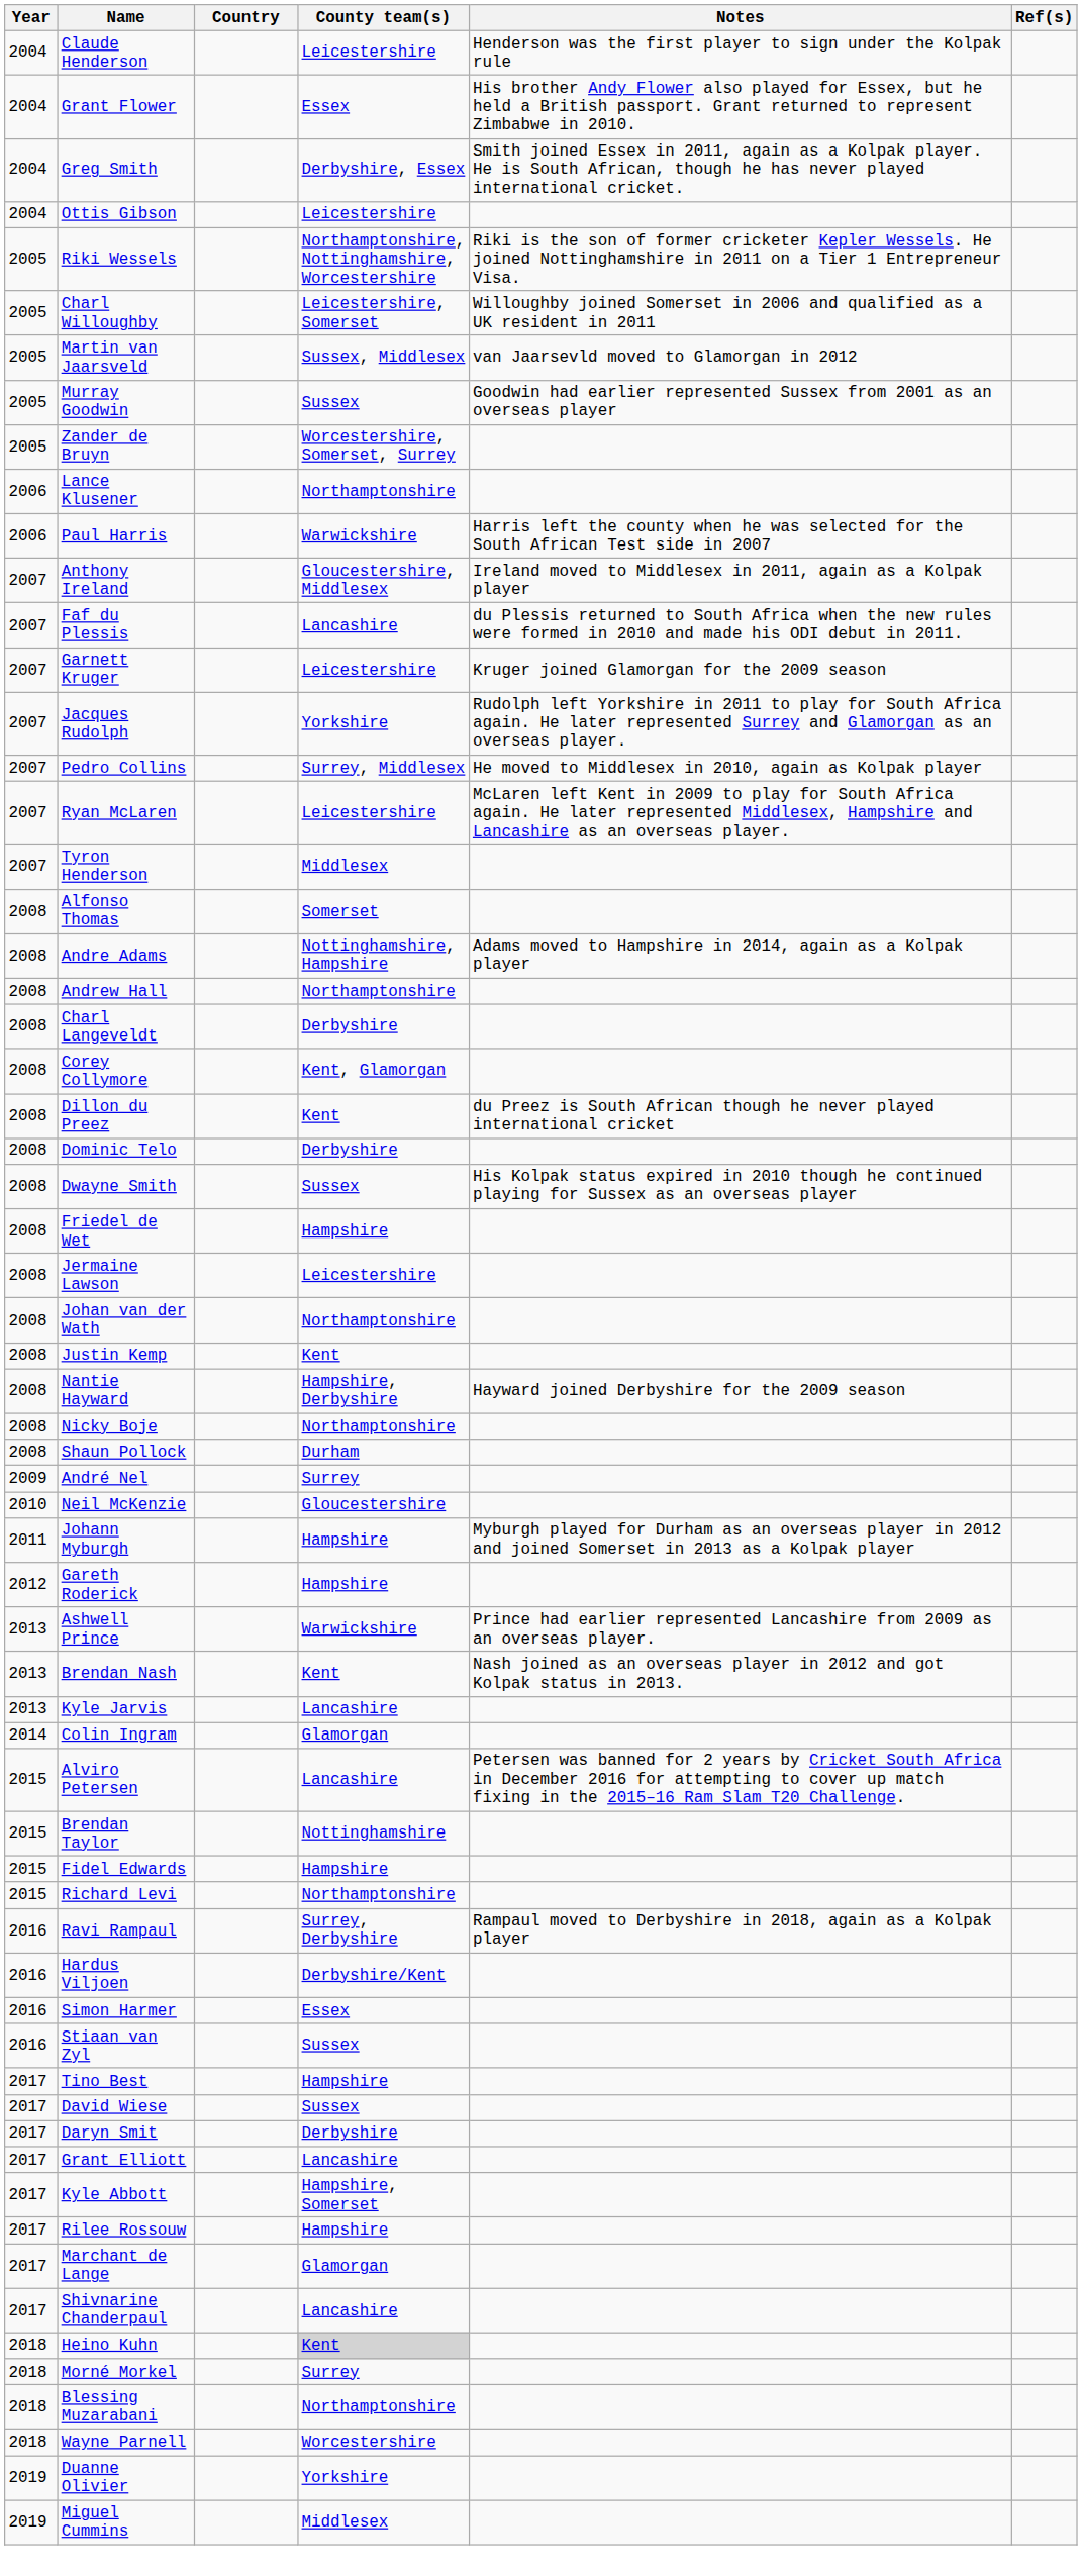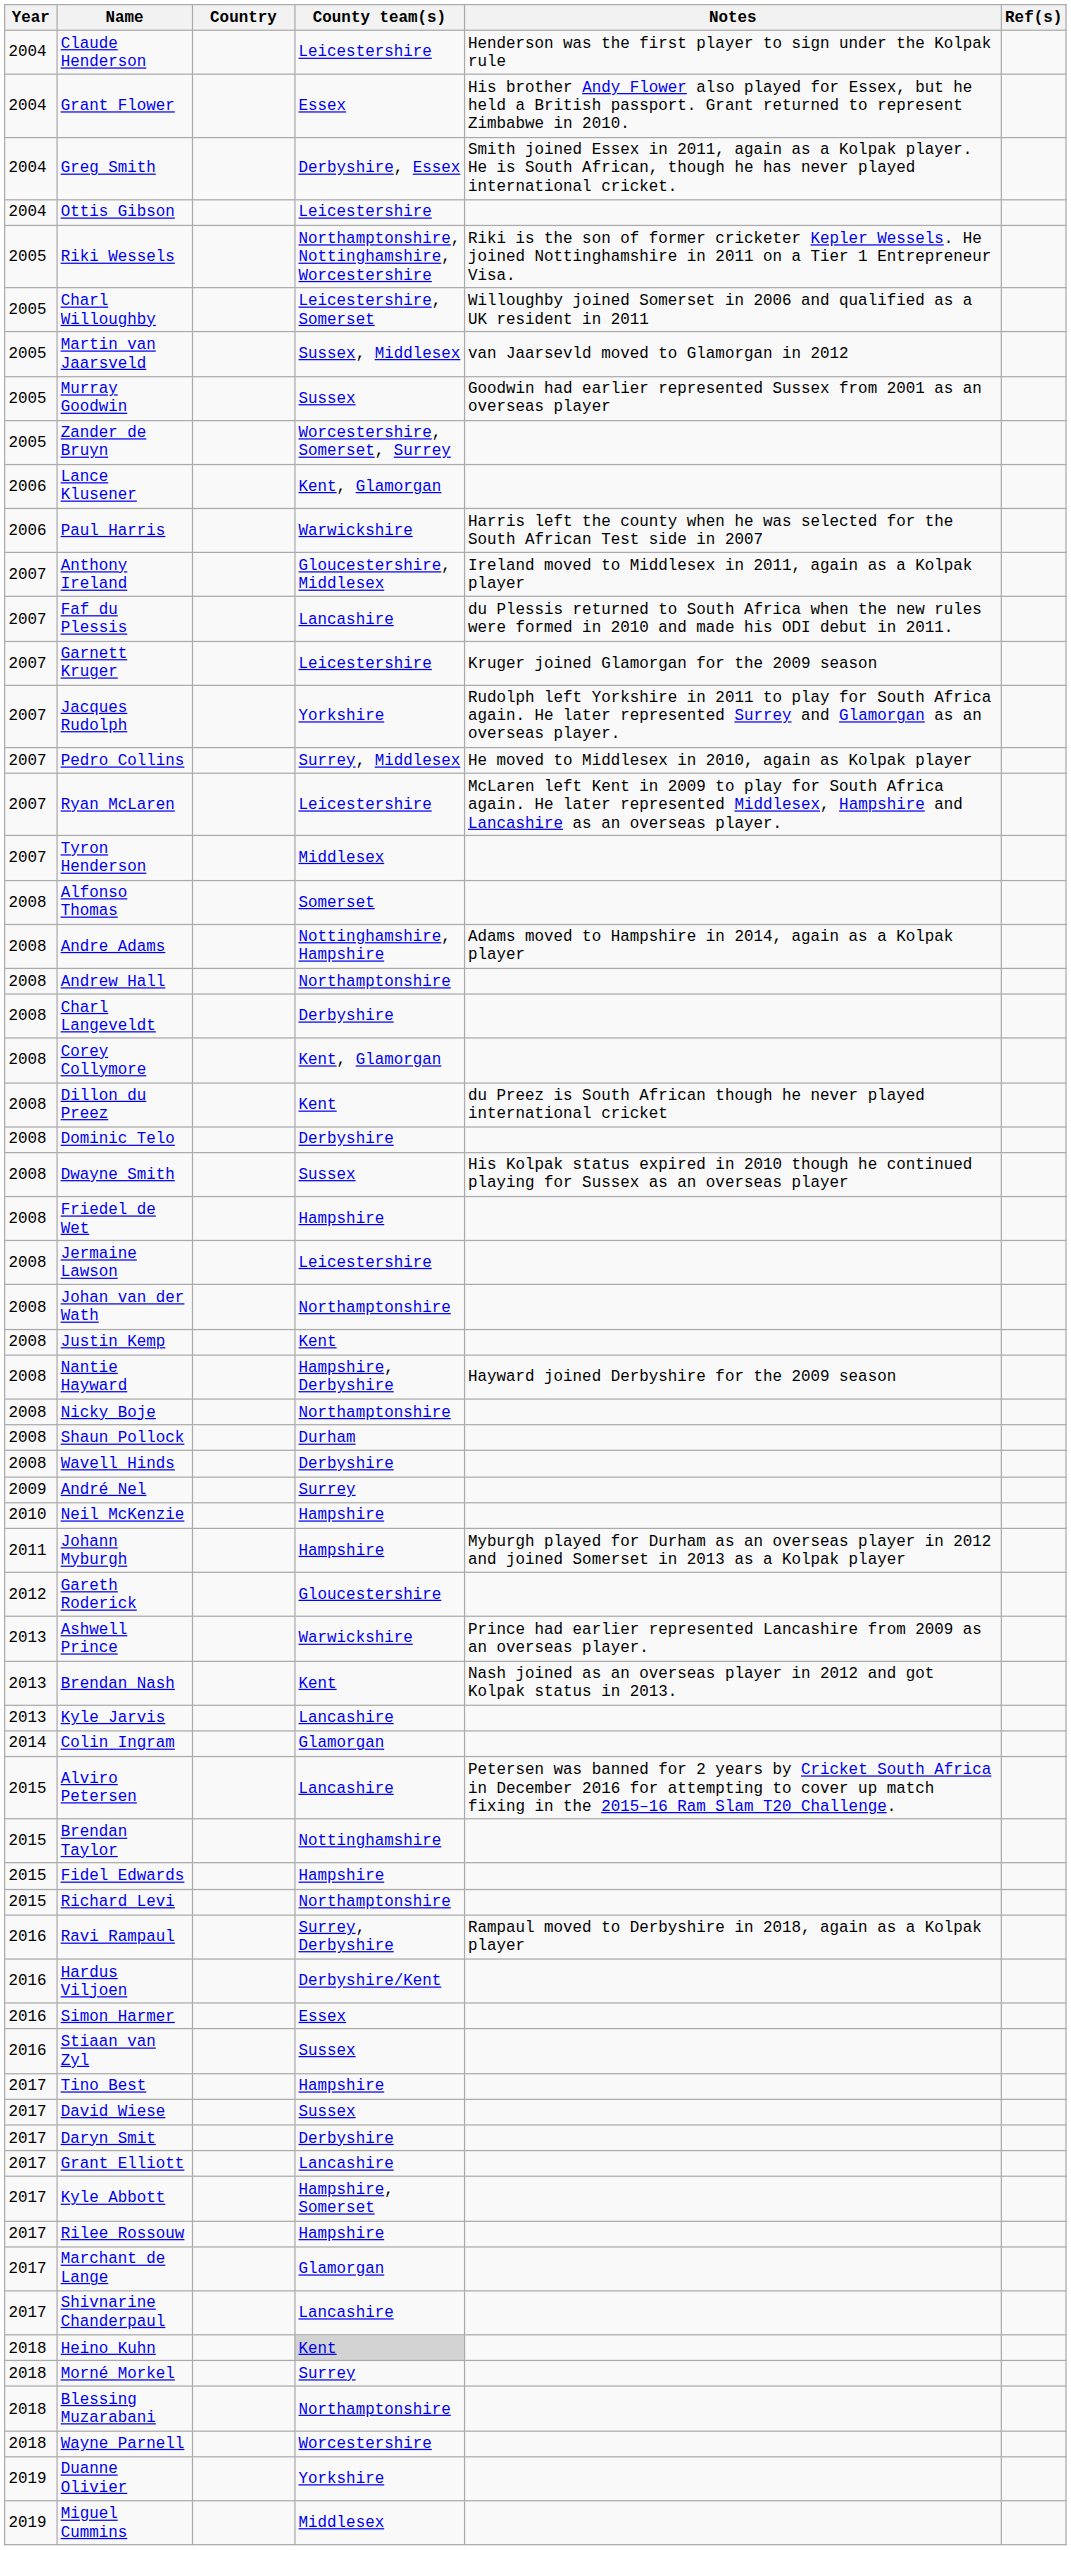Lance Klusener | County team(s): Northamptonshire -> Kent, Glamorgan
+ row: 2008 | Wavell Hinds | Derbyshire
Neil McKenzie | County team(s): Gloucestershire -> Hampshire
Gareth Roderick | County team(s): Hampshire -> Gloucestershire
